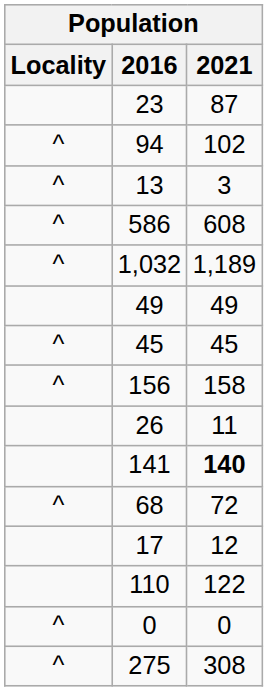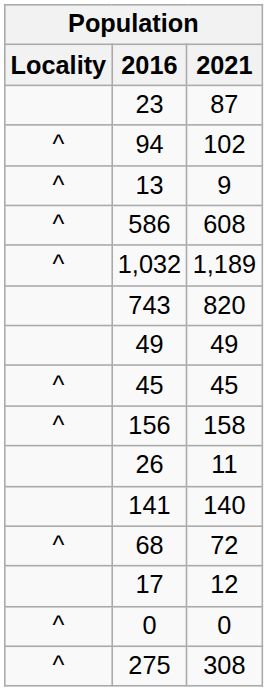13 | 2021: 3 -> 9
+ row: 743 | 820
141 | 2021: bold -> normal
- row: 110 | 122
